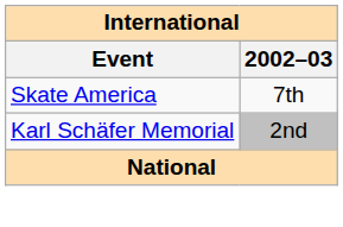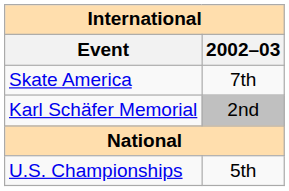+ row: U.S. Championships | 5th
